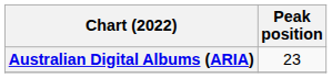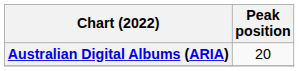Australian Digital Albums (ARIA) | Peak position: 23 -> 20
